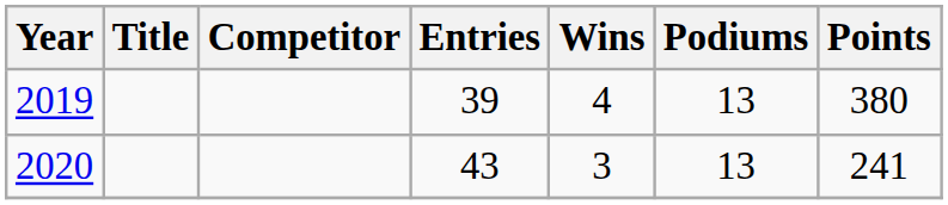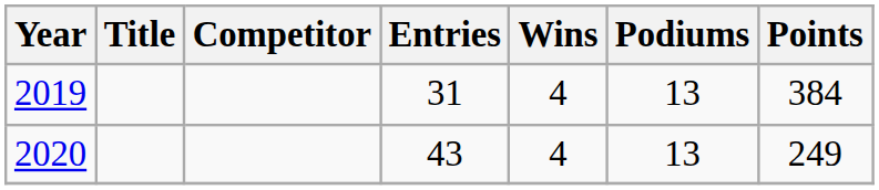2019 | Entries: 39 -> 31
2019 | Points: 380 -> 384
2020 | Wins: 3 -> 4
2020 | Points: 241 -> 249
